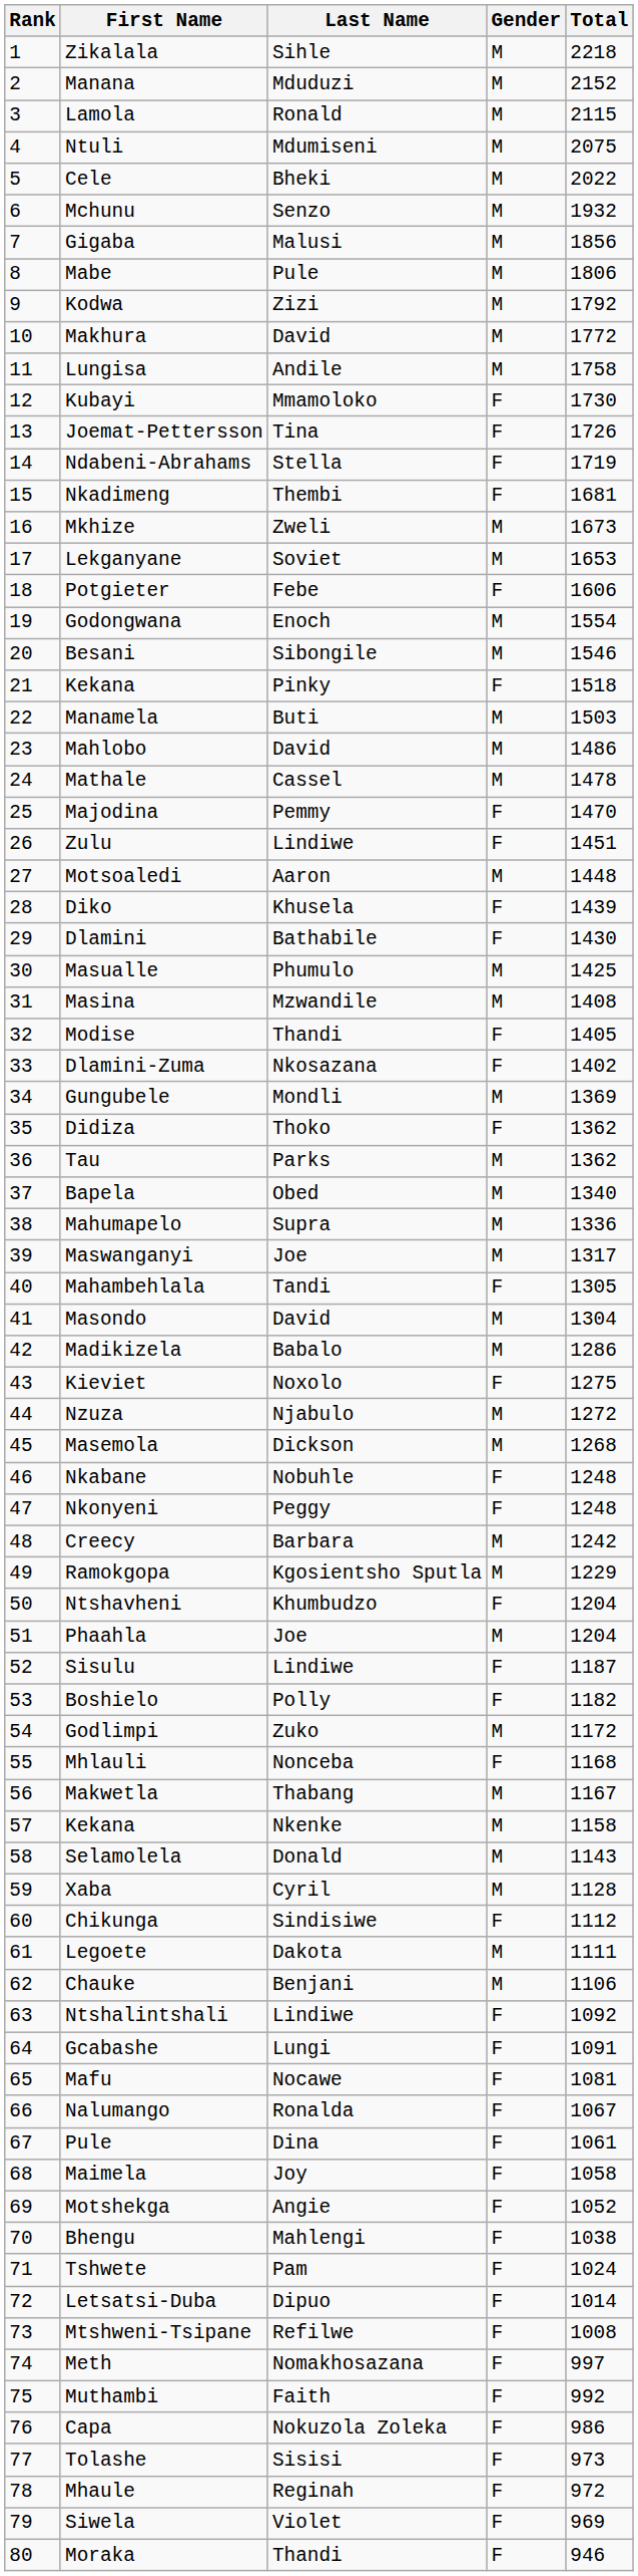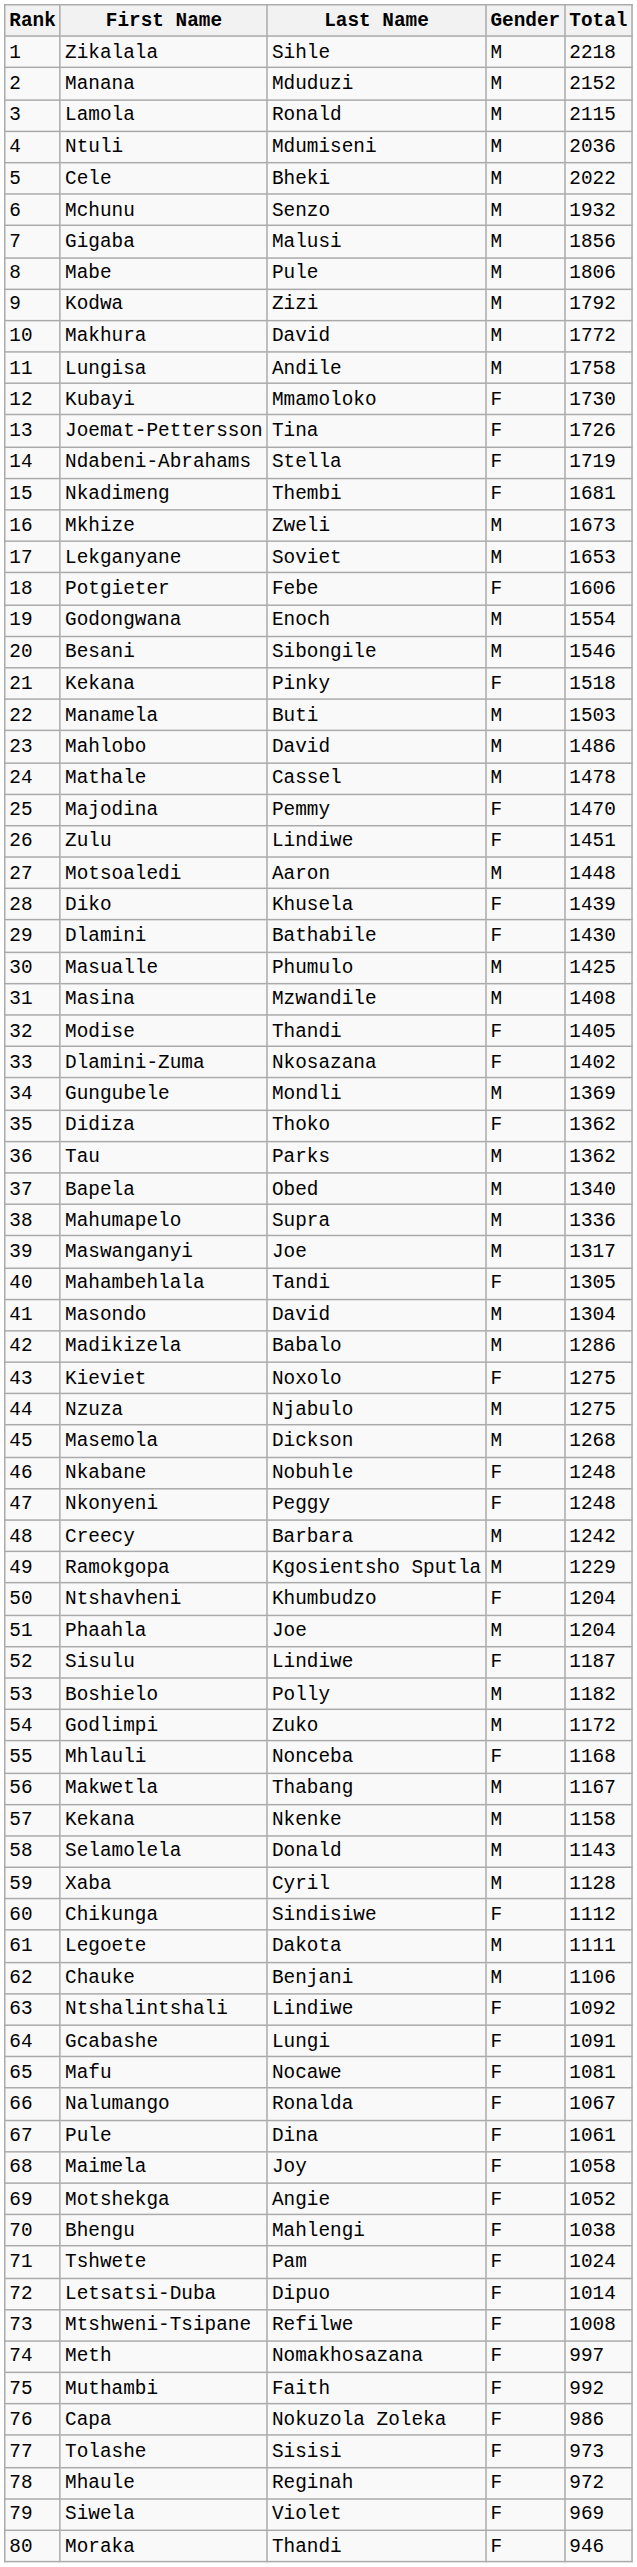Ntuli | Total: 2075 -> 2036
Nzuza | Total: 1272 -> 1275
Boshielo | Gender: F -> M
